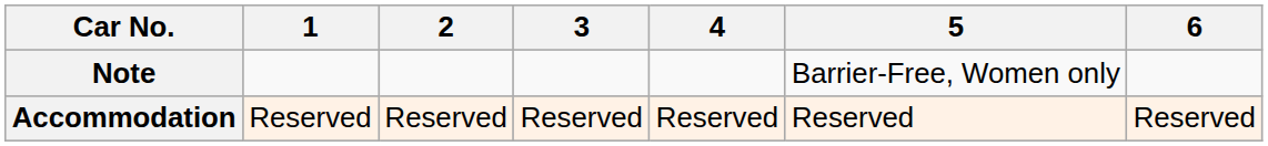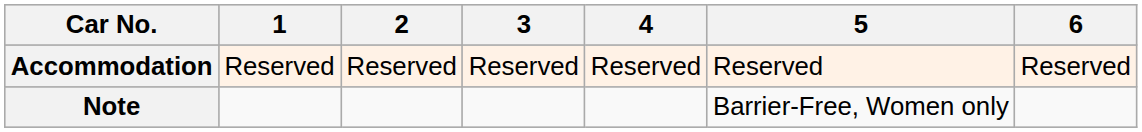rows swapped: Accommodation <-> Note
